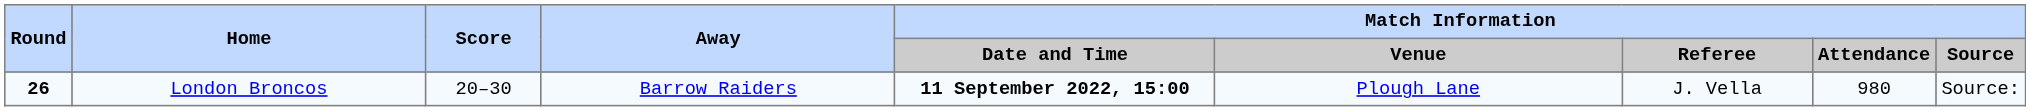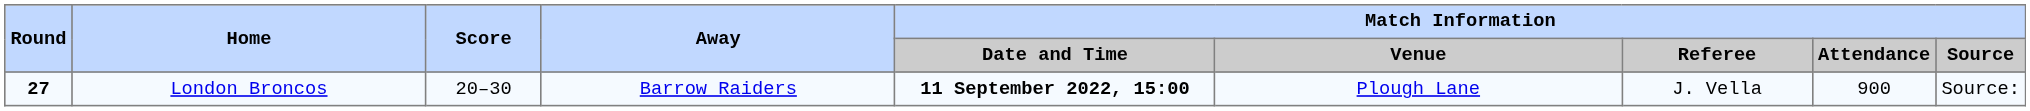London Broncos | Round: 26 -> 27
London Broncos | Match Information / Attendance: 980 -> 900
